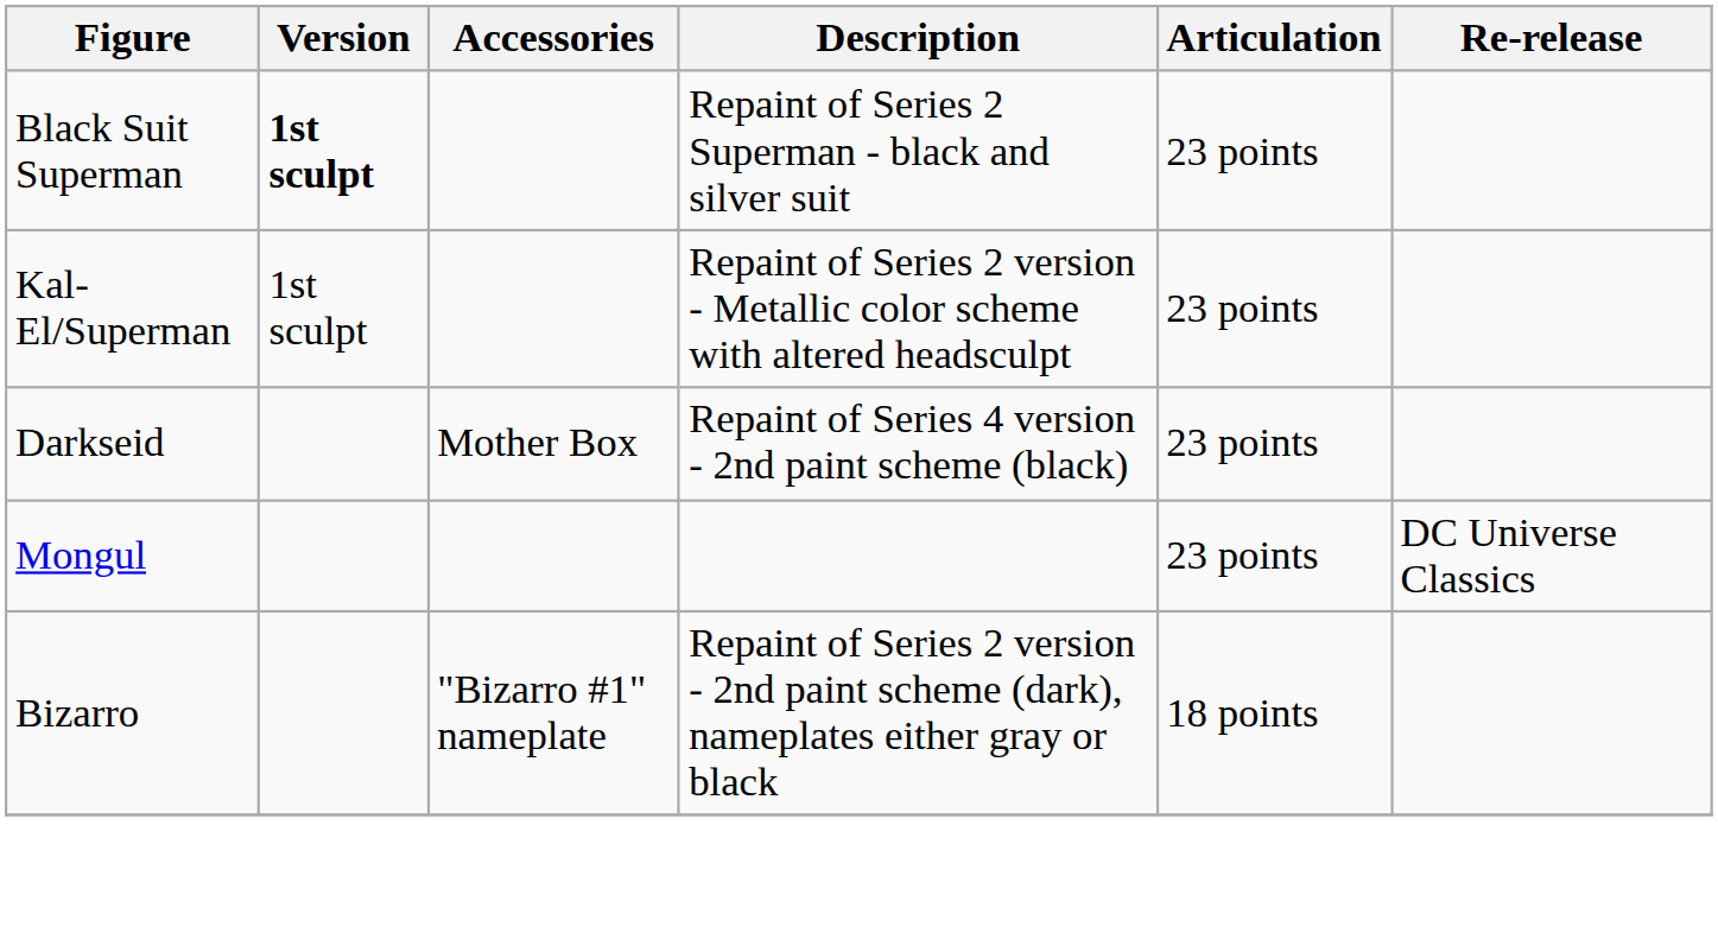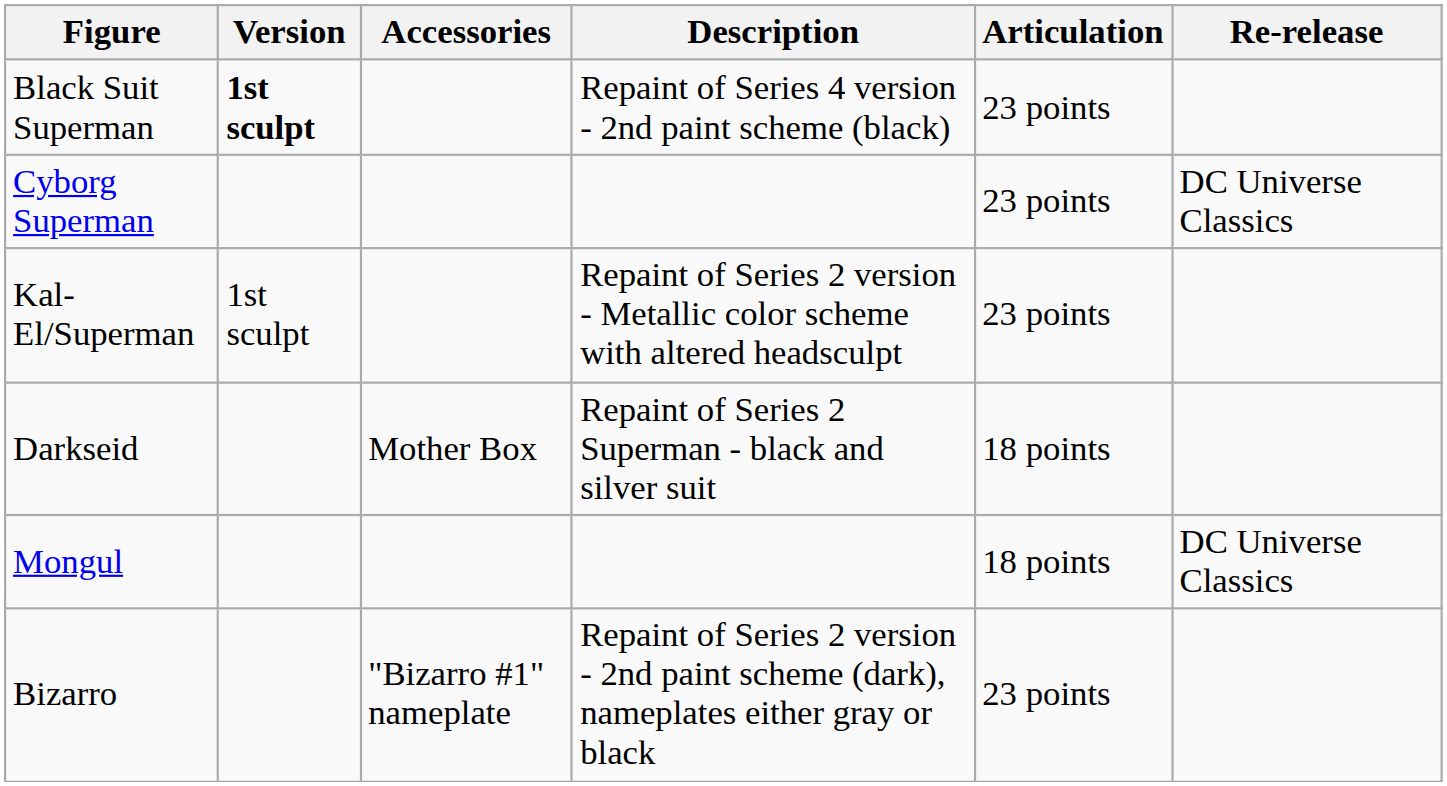Black Suit Superman | Description: Repaint of Series 2 Superman - black and silver suit -> Repaint of Series 4 version - 2nd paint scheme (black)
+ row: Cyborg Superman | 23 points | DC Universe Classics
Darkseid | Description: Repaint of Series 4 version - 2nd paint scheme (black) -> Repaint of Series 2 Superman - black and silver suit
Darkseid | Articulation: 23 points -> 18 points
Mongul | Articulation: 23 points -> 18 points
Bizarro | Articulation: 18 points -> 23 points
